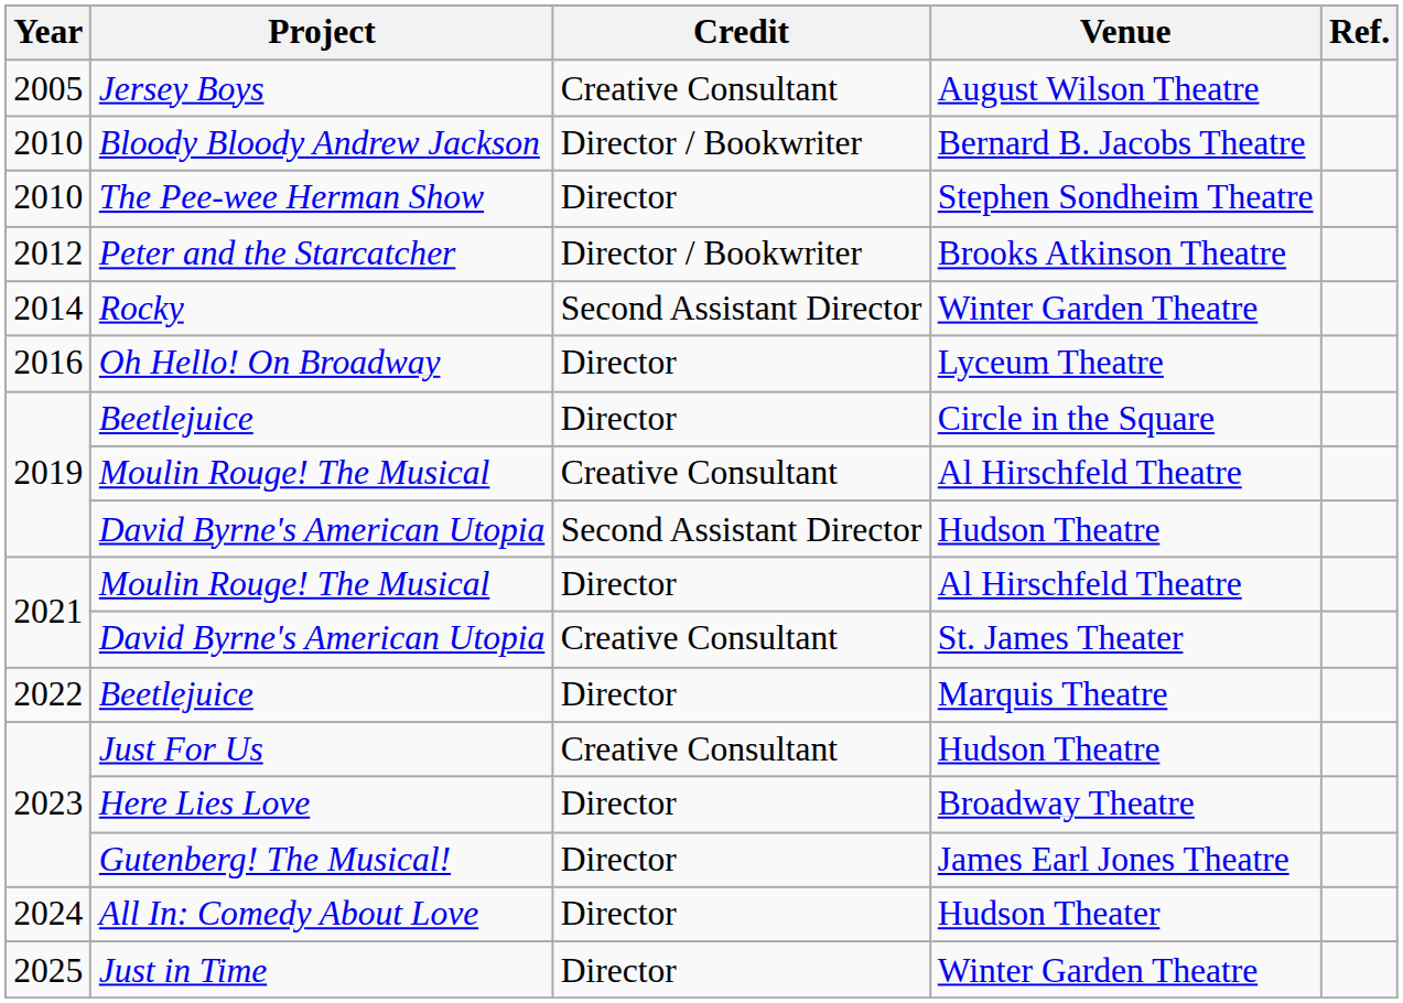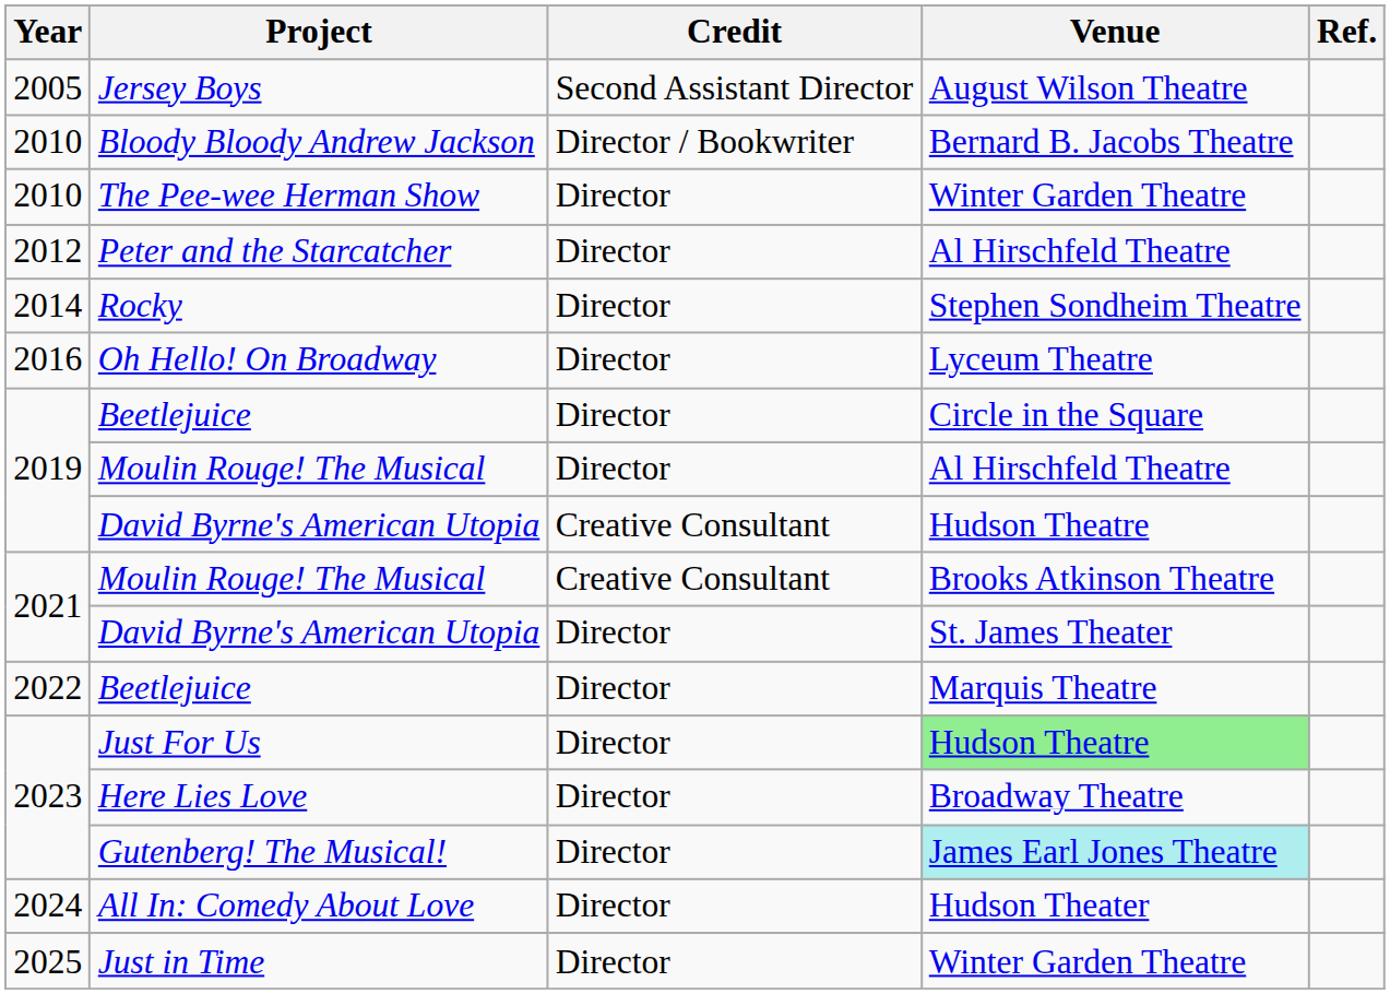Jersey Boys | Credit: Creative Consultant -> Second Assistant Director
The Pee-wee Herman Show | Venue: Stephen Sondheim Theatre -> Winter Garden Theatre
Peter and the Starcatcher | Credit: Director / Bookwriter -> Director
Peter and the Starcatcher | Venue: Brooks Atkinson Theatre -> Al Hirschfeld Theatre
Rocky | Credit: Second Assistant Director -> Director
Rocky | Venue: Winter Garden Theatre -> Stephen Sondheim Theatre
2019 / Moulin Rouge! The Musical | Credit: Creative Consultant -> Director
2019 / David Byrne's American Utopia | Credit: Second Assistant Director -> Creative Consultant
2021 / Moulin Rouge! The Musical | Credit: Director -> Creative Consultant
2021 / Moulin Rouge! The Musical | Venue: Al Hirschfeld Theatre -> Brooks Atkinson Theatre
2021 / David Byrne's American Utopia | Credit: Creative Consultant -> Director
Just For Us | Credit: Creative Consultant -> Director
Just For Us | Venue: no background -> lightgreen background
Gutenberg! The Musical! | Venue: no background -> paleturquoise background
